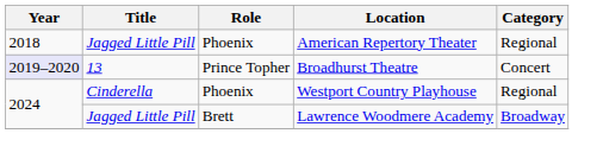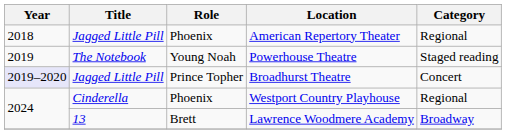+ row: 2019 | The Notebook | Young Noah | Powerhouse Theatre | Staged reading
Broadhurst Theatre | Title: 13 -> Jagged Little Pill
Lawrence Woodmere Academy | Title: Jagged Little Pill -> 13
